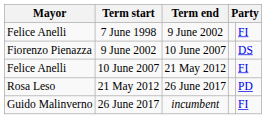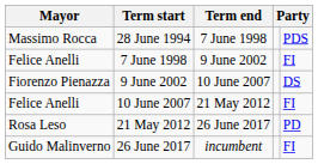+ row: Massimo Rocca | 28 June 1994 | 7 June 1998 | PDS
